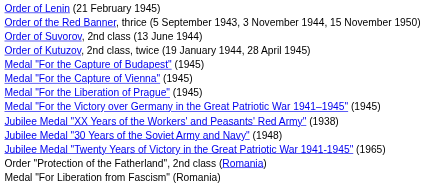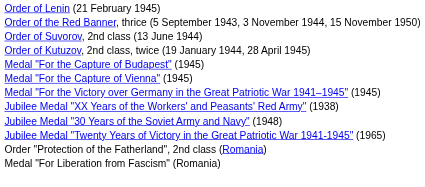- row: Medal "For the Liberation of Prague" (1945)
